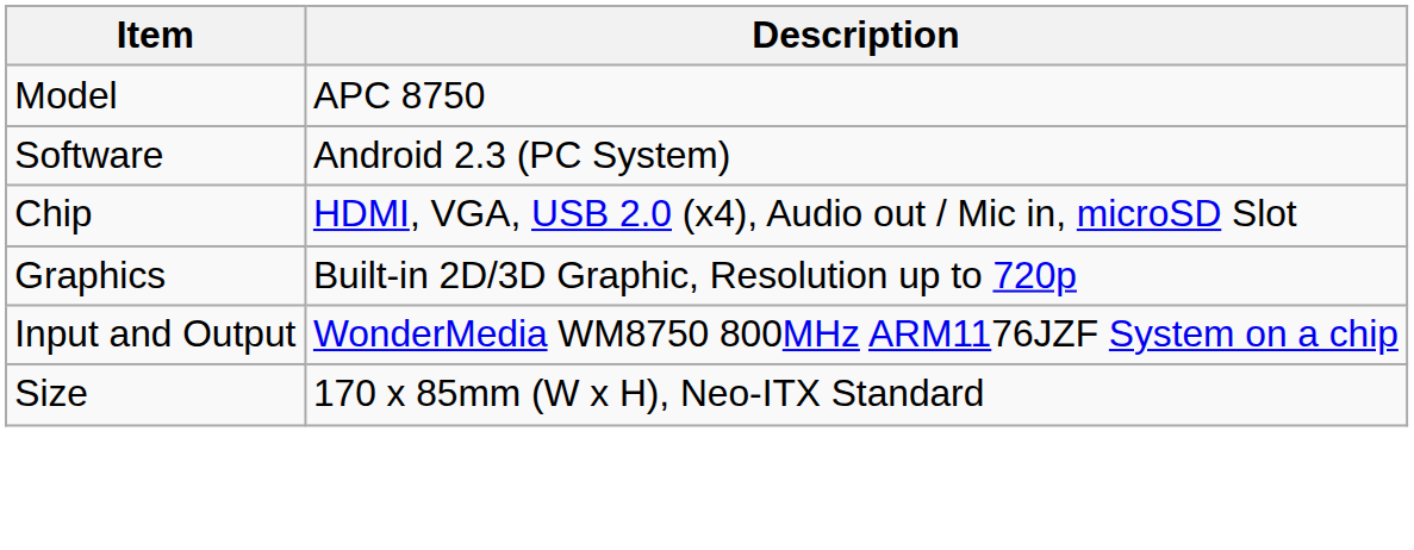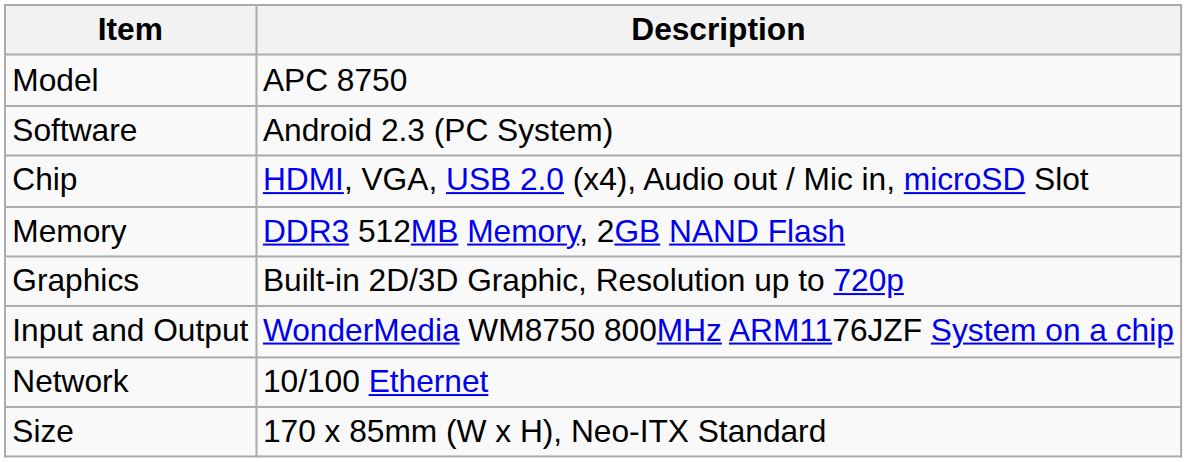+ row: Memory | DDR3 512MB Memory, 2GB NAND Flash
+ row: Network | 10/100 Ethernet
